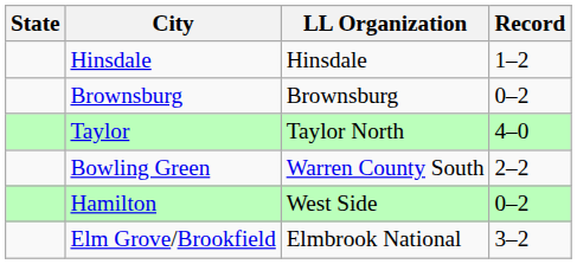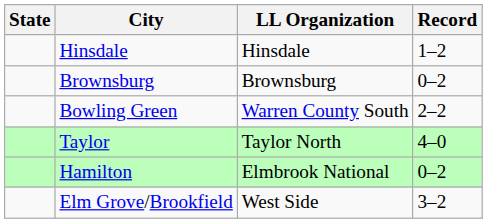rows swapped: Bowling Green <-> Taylor
Hamilton | LL Organization: West Side -> Elmbrook National
Elm Grove/Brookfield | LL Organization: Elmbrook National -> West Side
